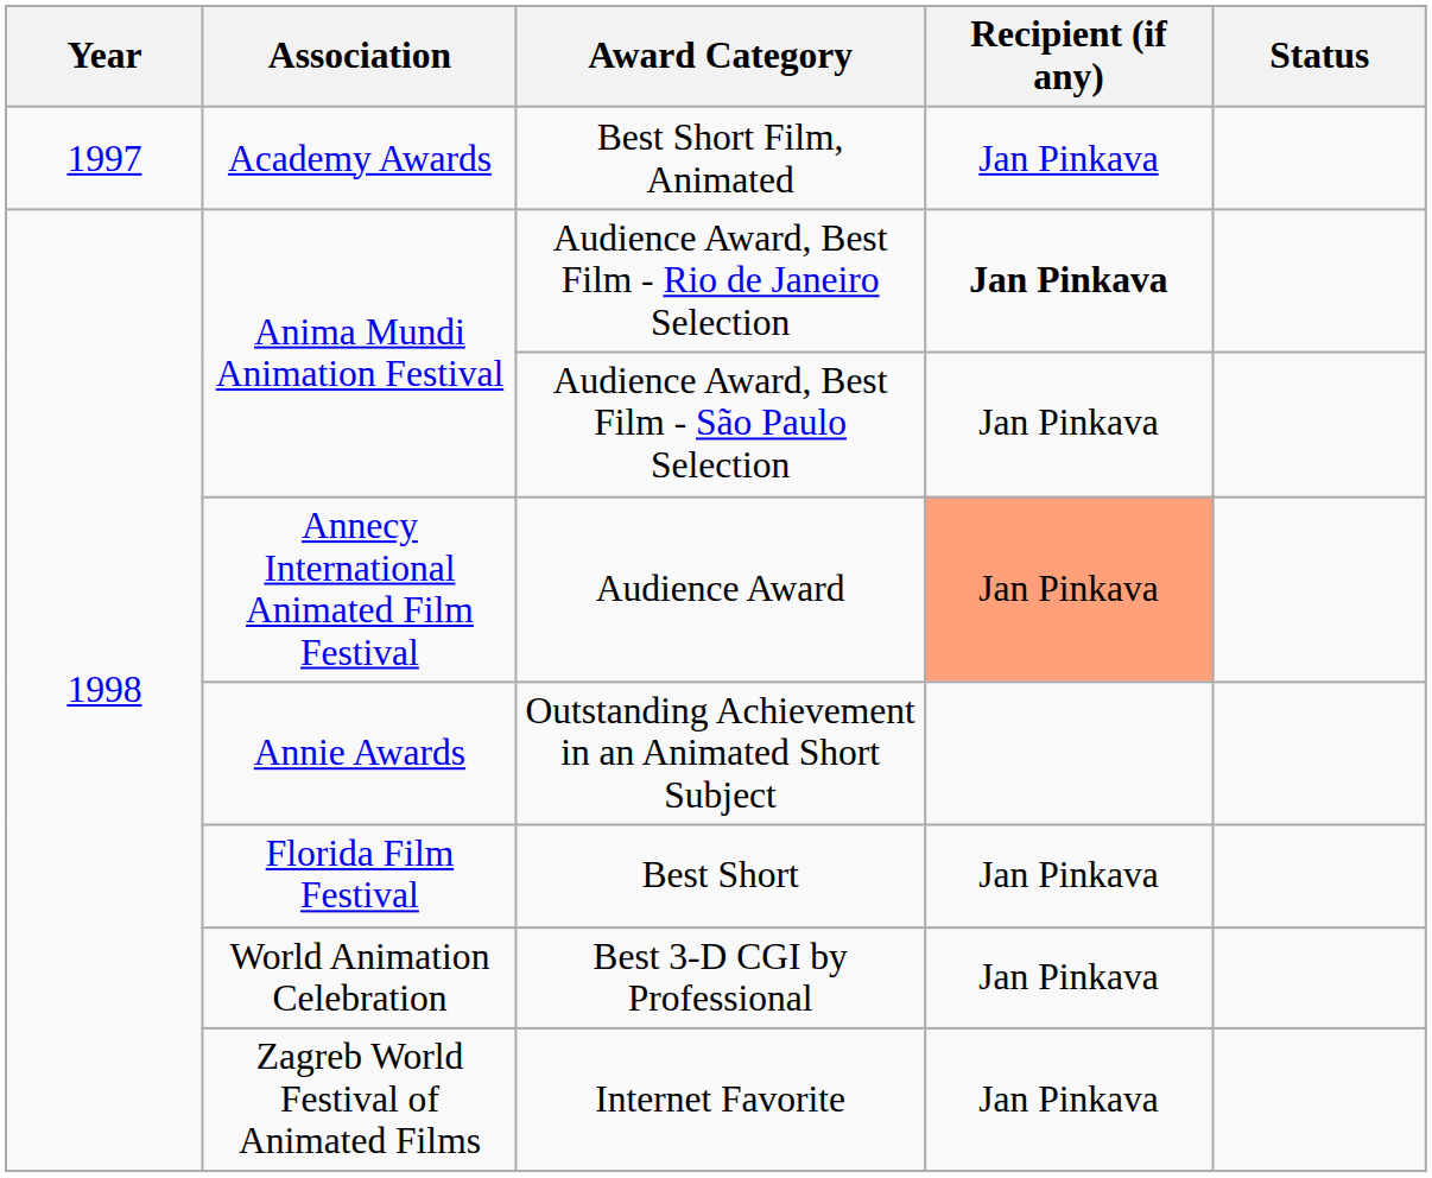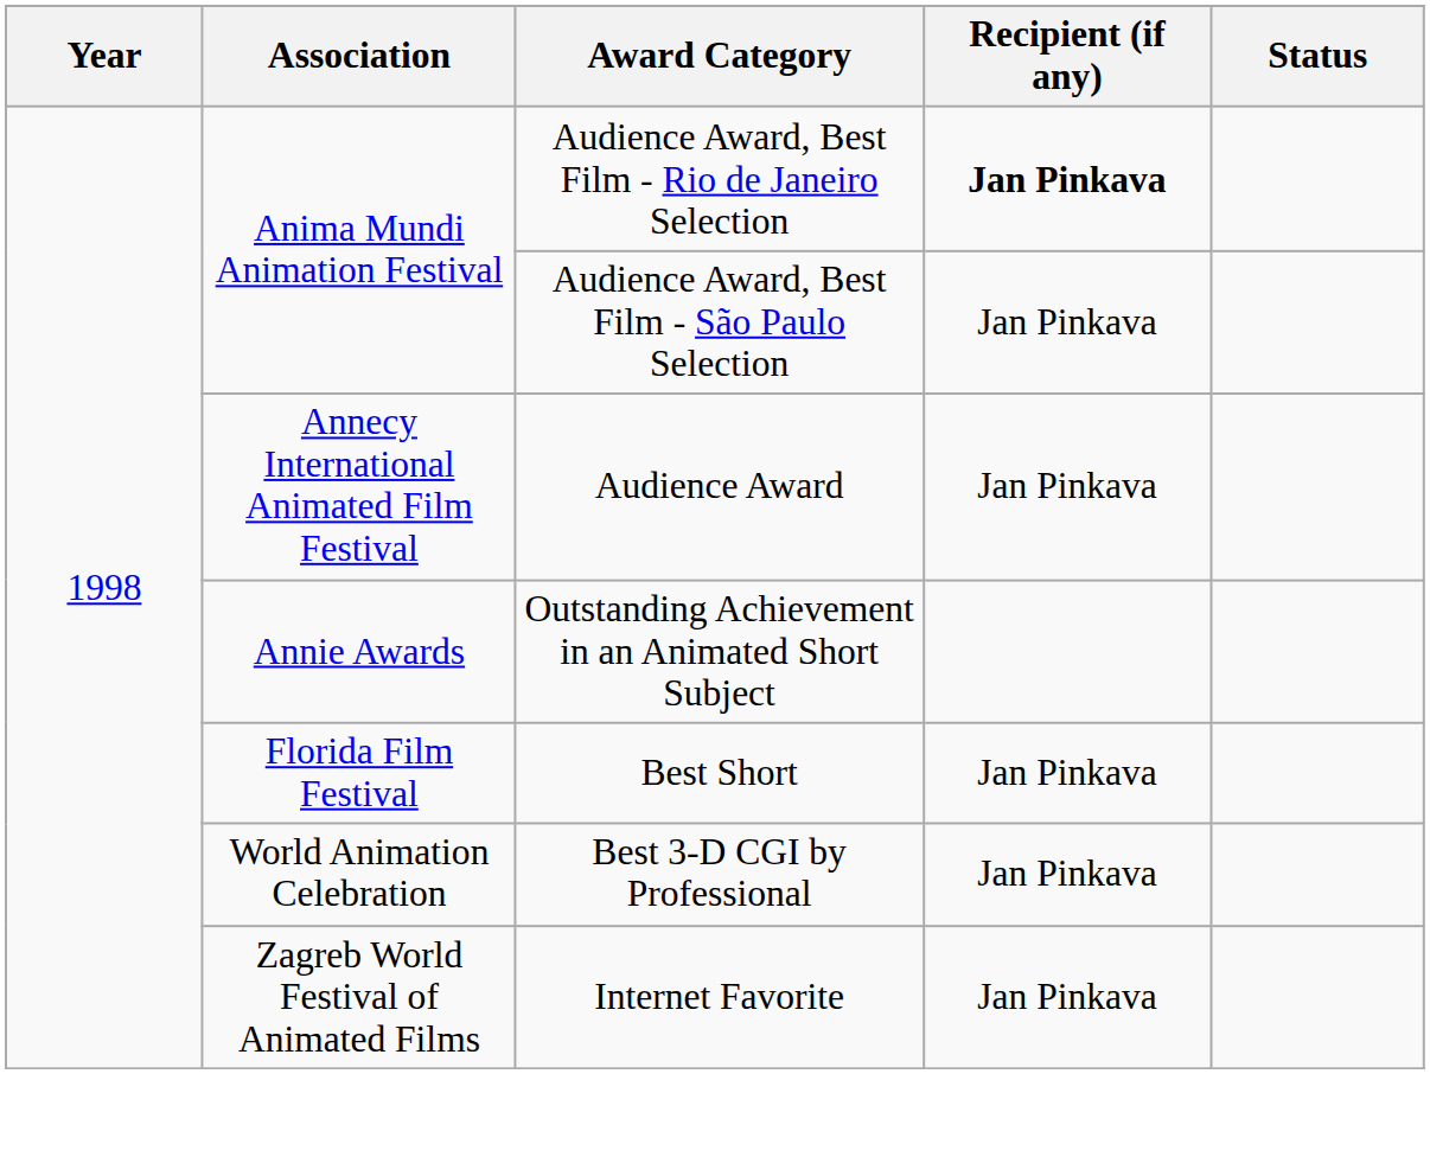- row: 1997 | Academy Awards | Best Short Film, Animated | Jan Pinkava
Audience Award | Recipient (if any): lightsalmon background -> no background
